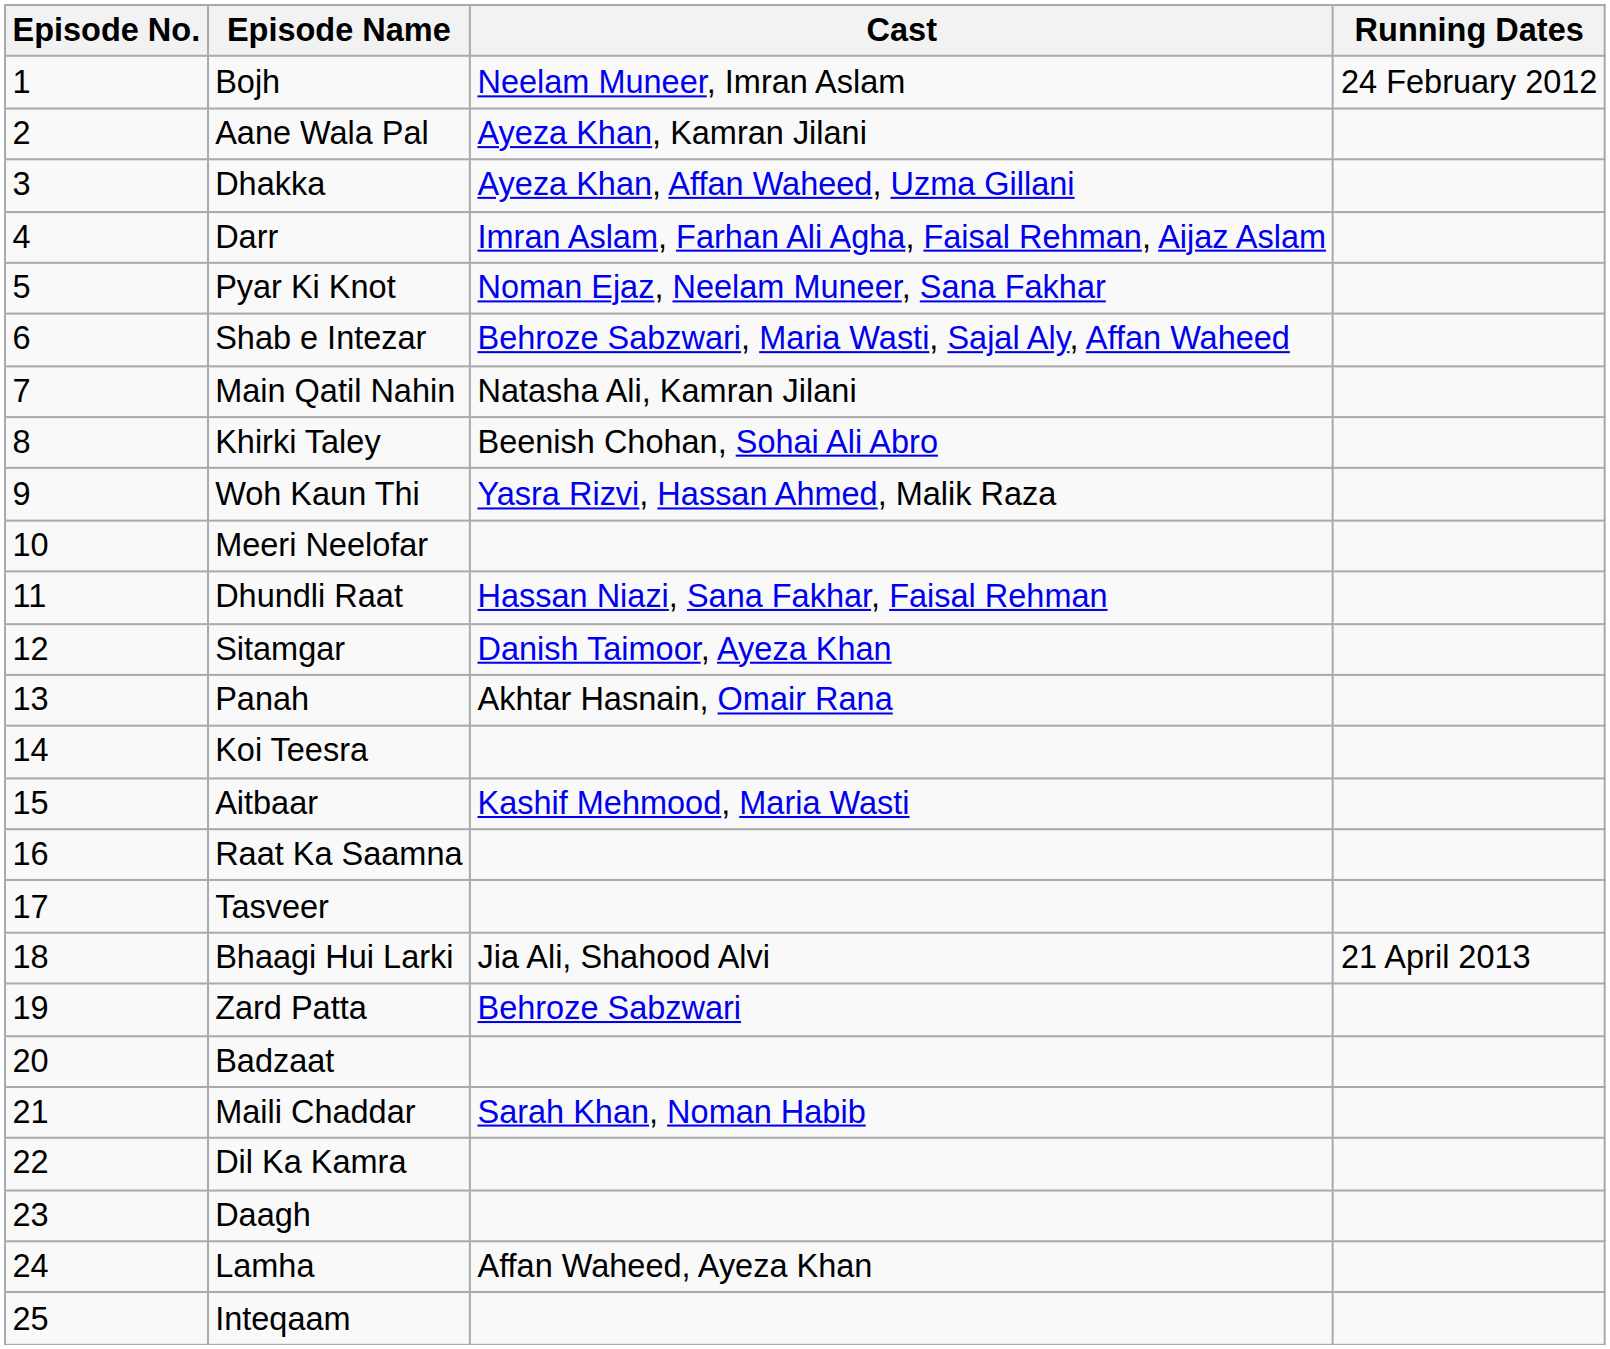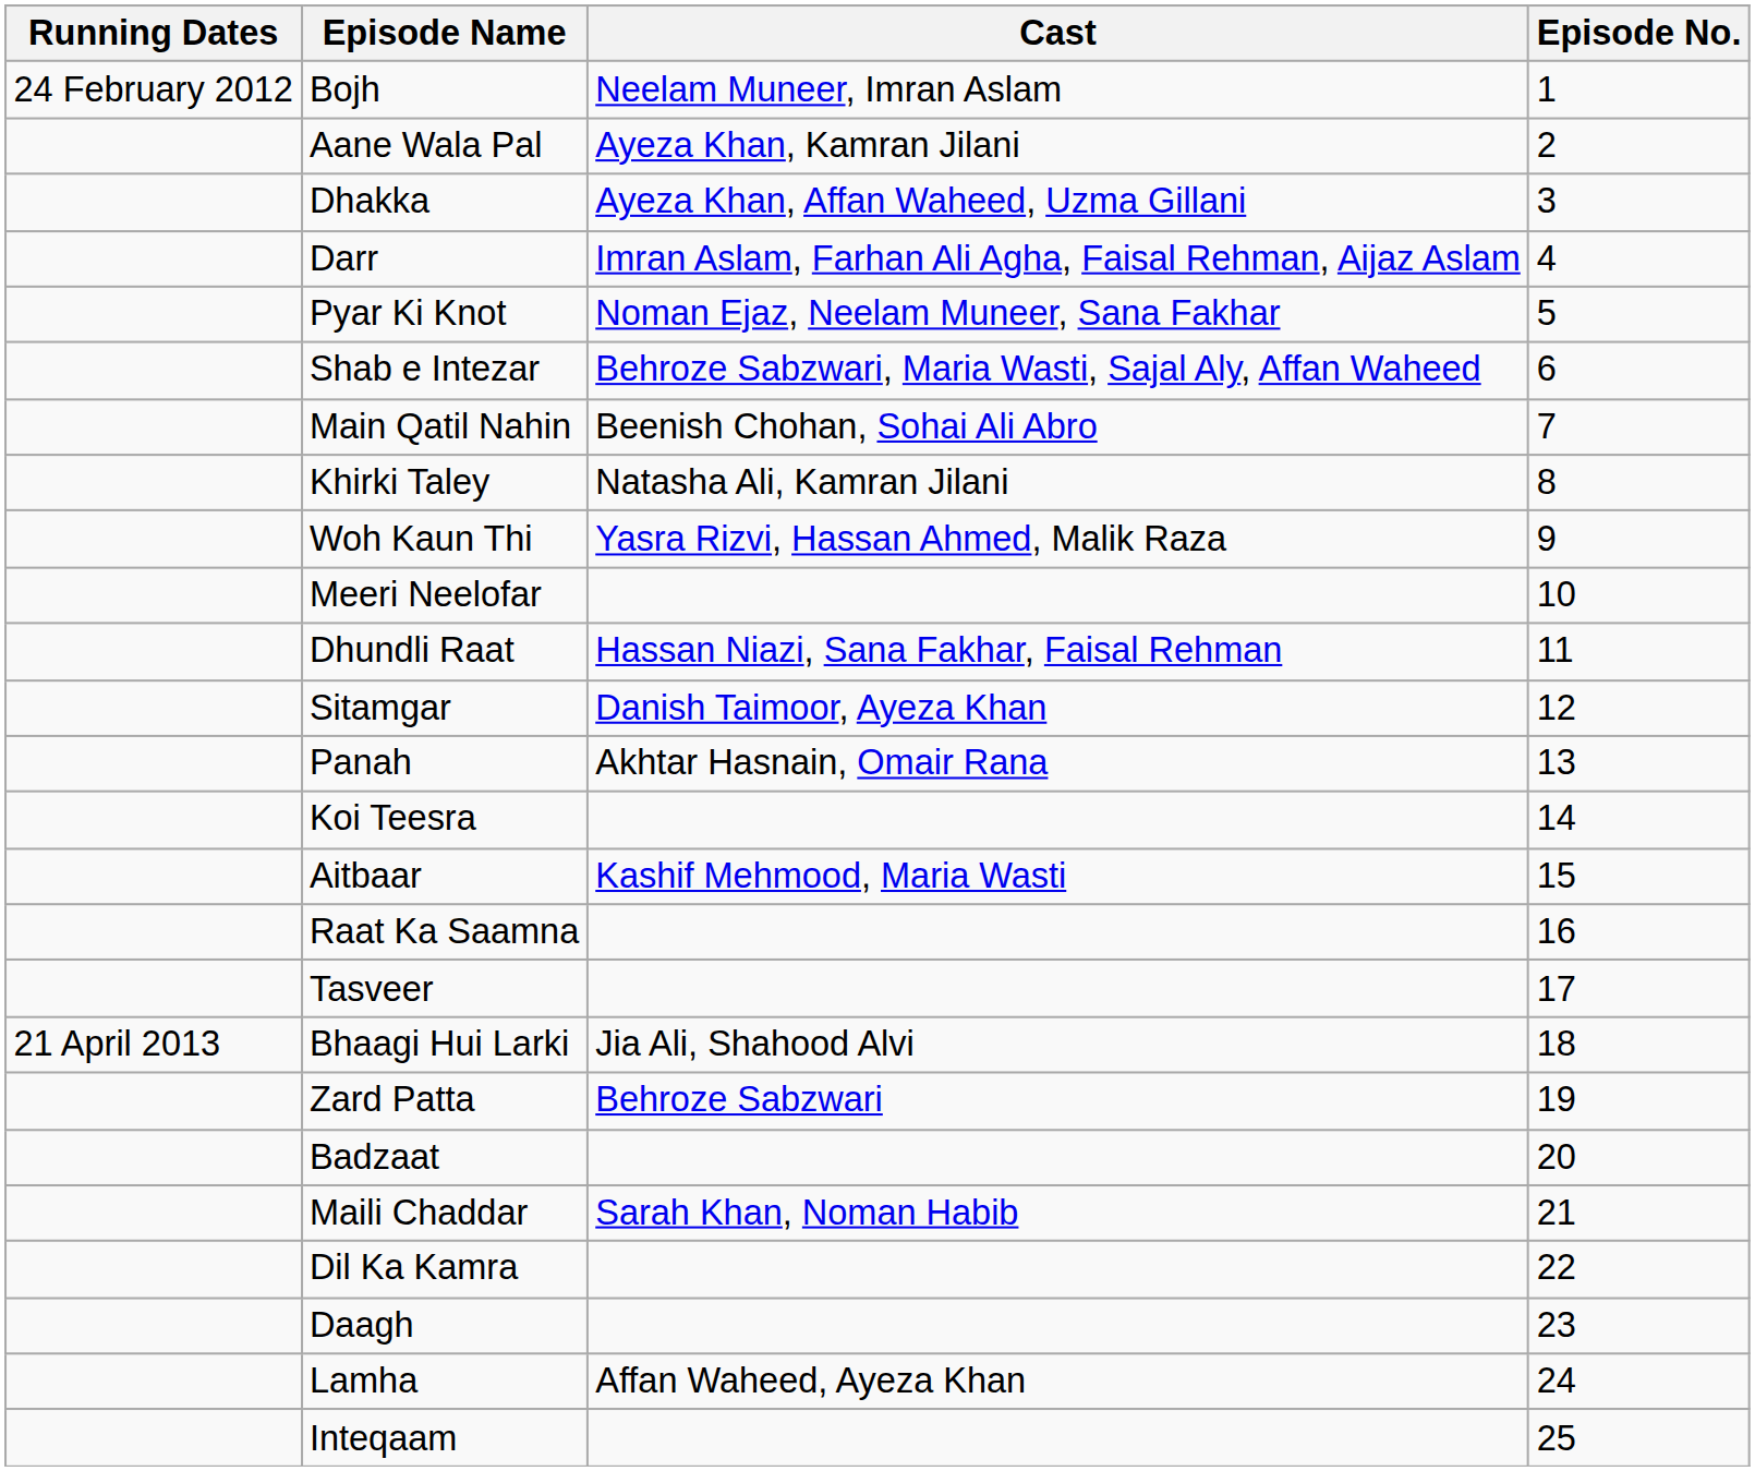columns swapped: Episode No. <-> Running Dates
Main Qatil Nahin | Cast: Natasha Ali, Kamran Jilani -> Beenish Chohan, Sohai Ali Abro
Khirki Taley | Cast: Beenish Chohan, Sohai Ali Abro -> Natasha Ali, Kamran Jilani
